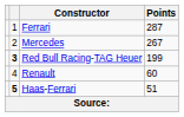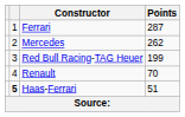Mercedes | Points: 267 -> 262
Red Bull Racing-TAG Heuer | column 2: bold -> normal
Renault | Points: 60 -> 70
